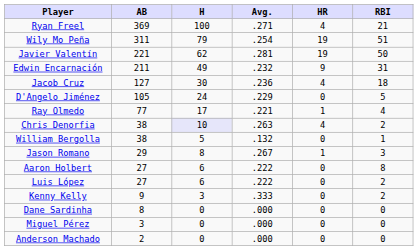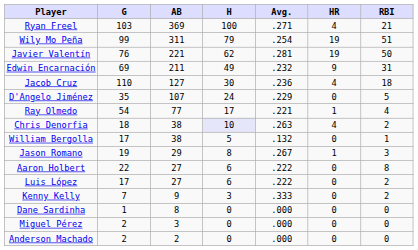+ column: G | 103 | 99 | 76 | 69 | 110 | 35 | 54 | 18 | 17 | 19 | 22 | 17 | 7 | 1 | 2 | 2
D'Angelo Jiménez | AB: 105 -> 107
